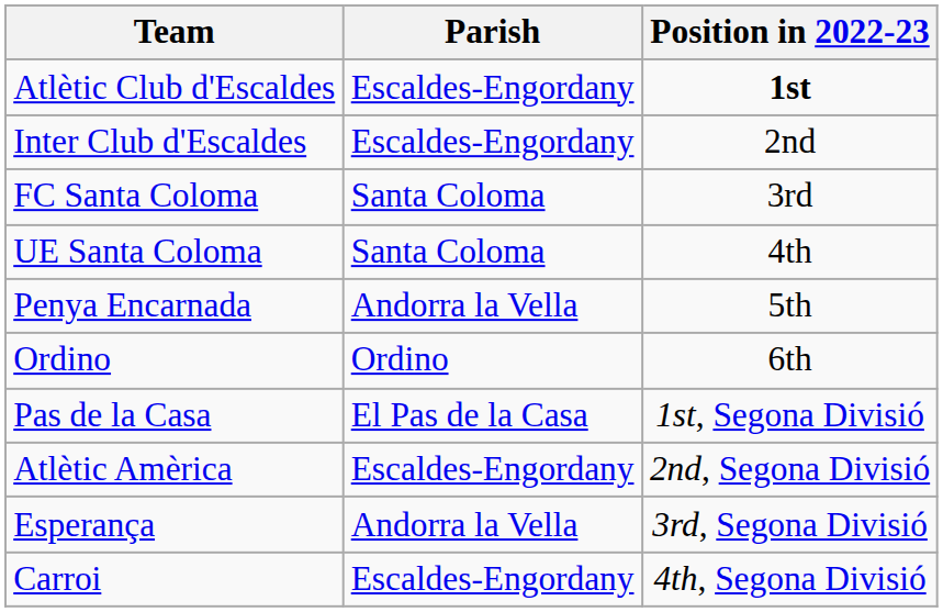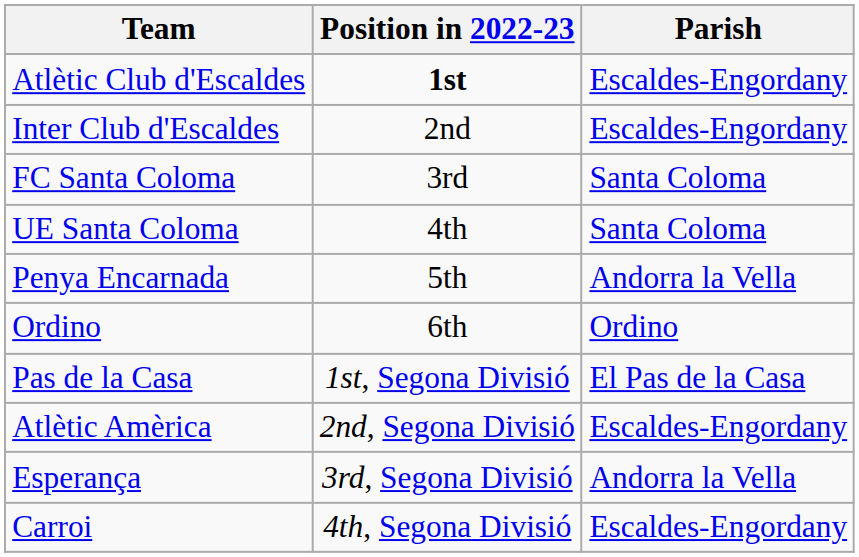columns swapped: Parish <-> Position in 2022-23
